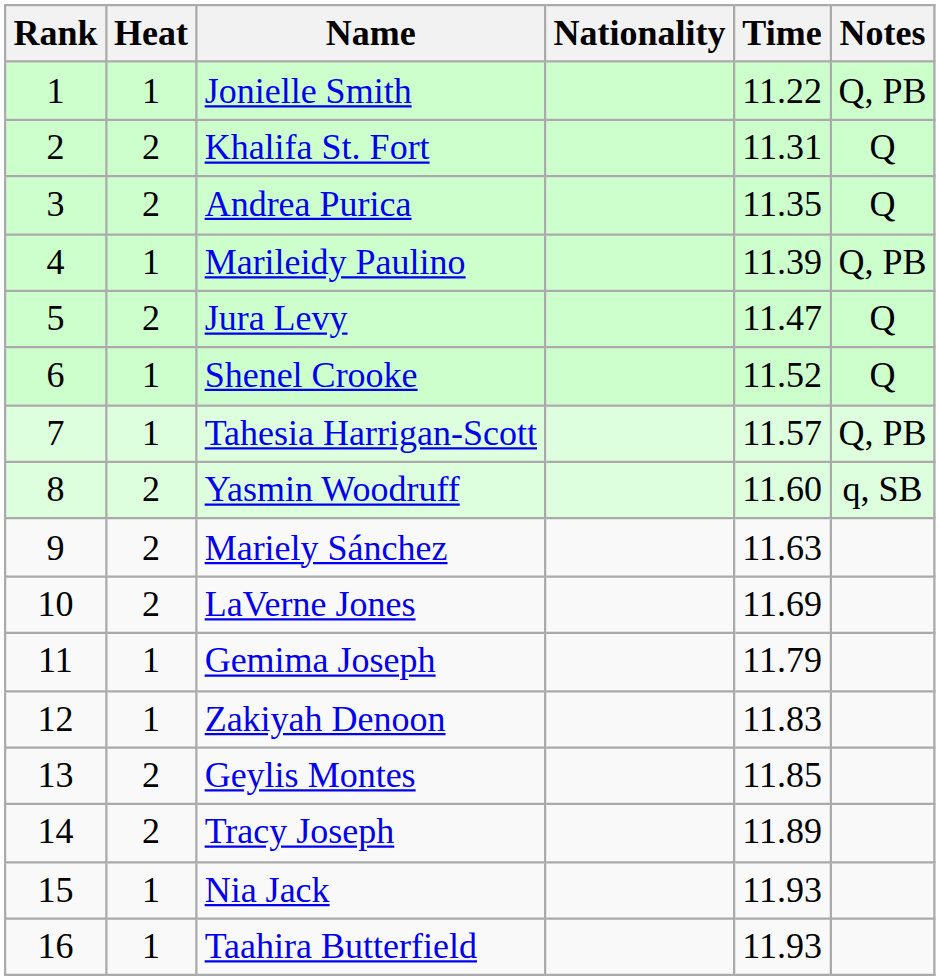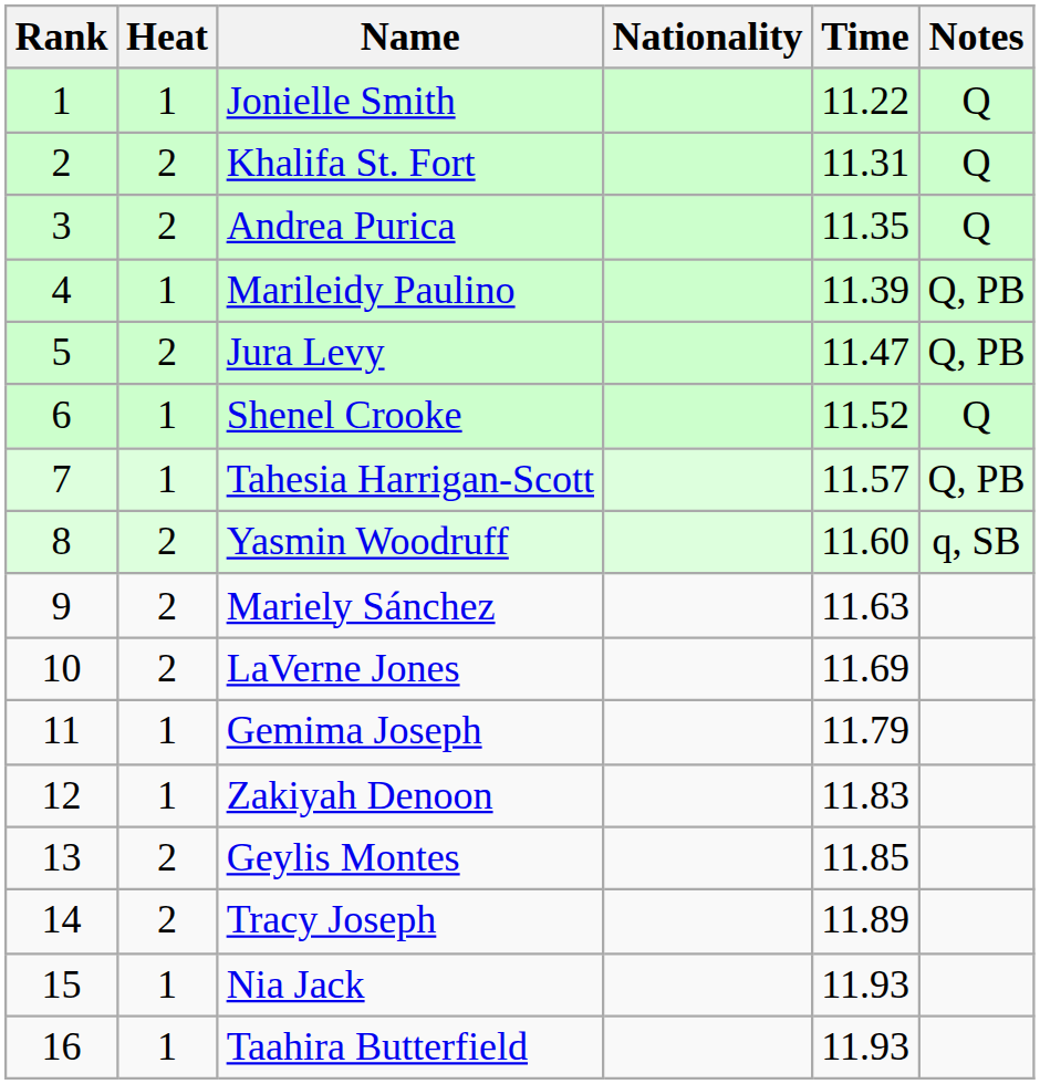Jonielle Smith | Notes: Q, PB -> Q
Jura Levy | Notes: Q -> Q, PB
